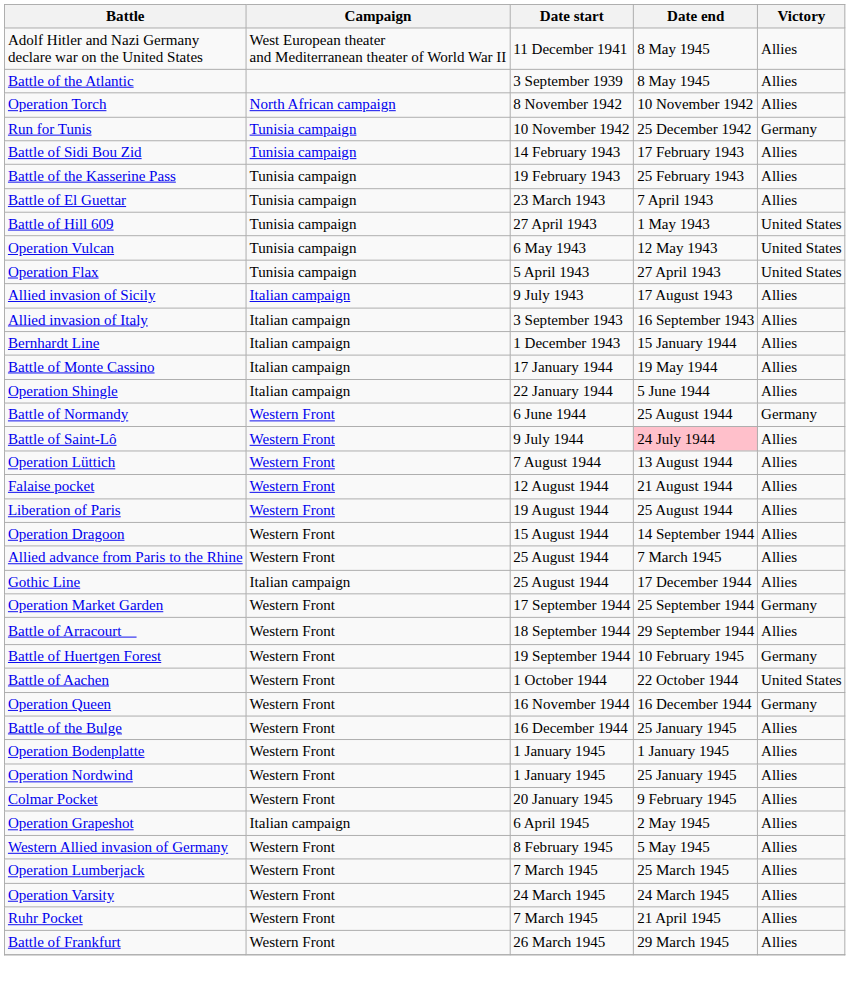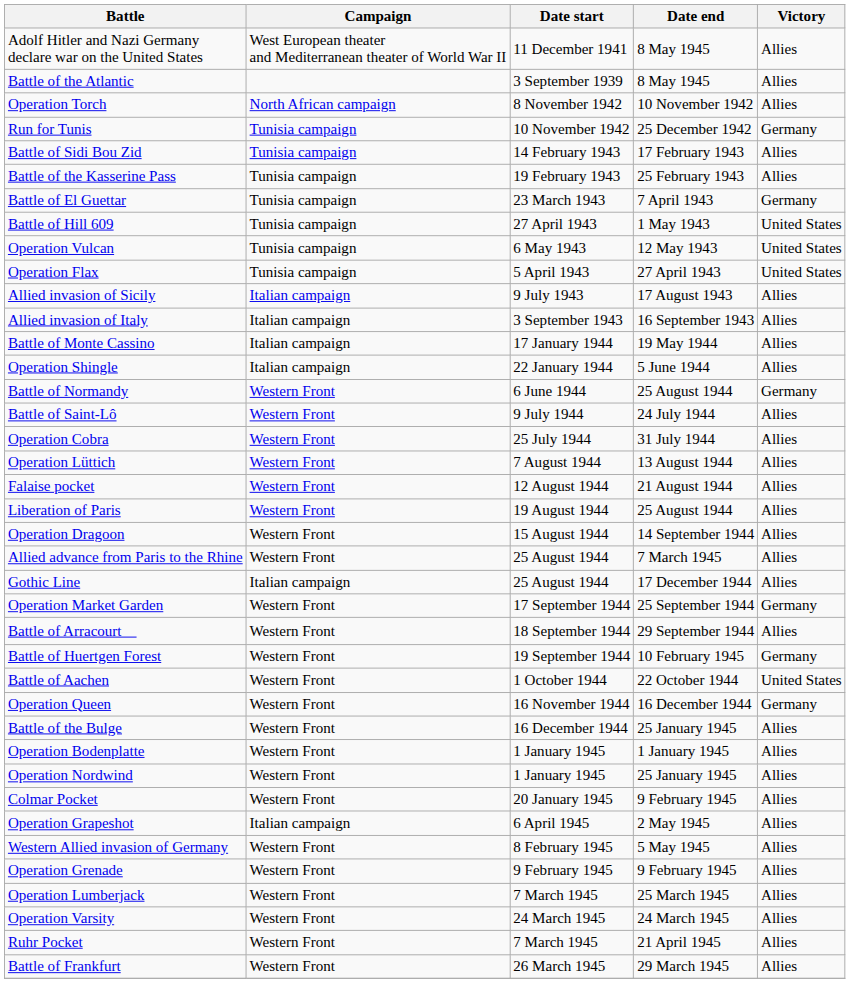Battle of El Guettar | Victory: Allies -> Germany
- row: Bernhardt Line | Italian campaign | 1 December 1943 | 15 January 1944 | Allies
Battle of Saint-Lô | Date end: pink background -> no background
+ row: Operation Cobra | Western Front | 25 July 1944 | 31 July 1944 | Allies
+ row: Operation Grenade | Western Front | 9 February 1945 | 9 February 1945 | Allies
